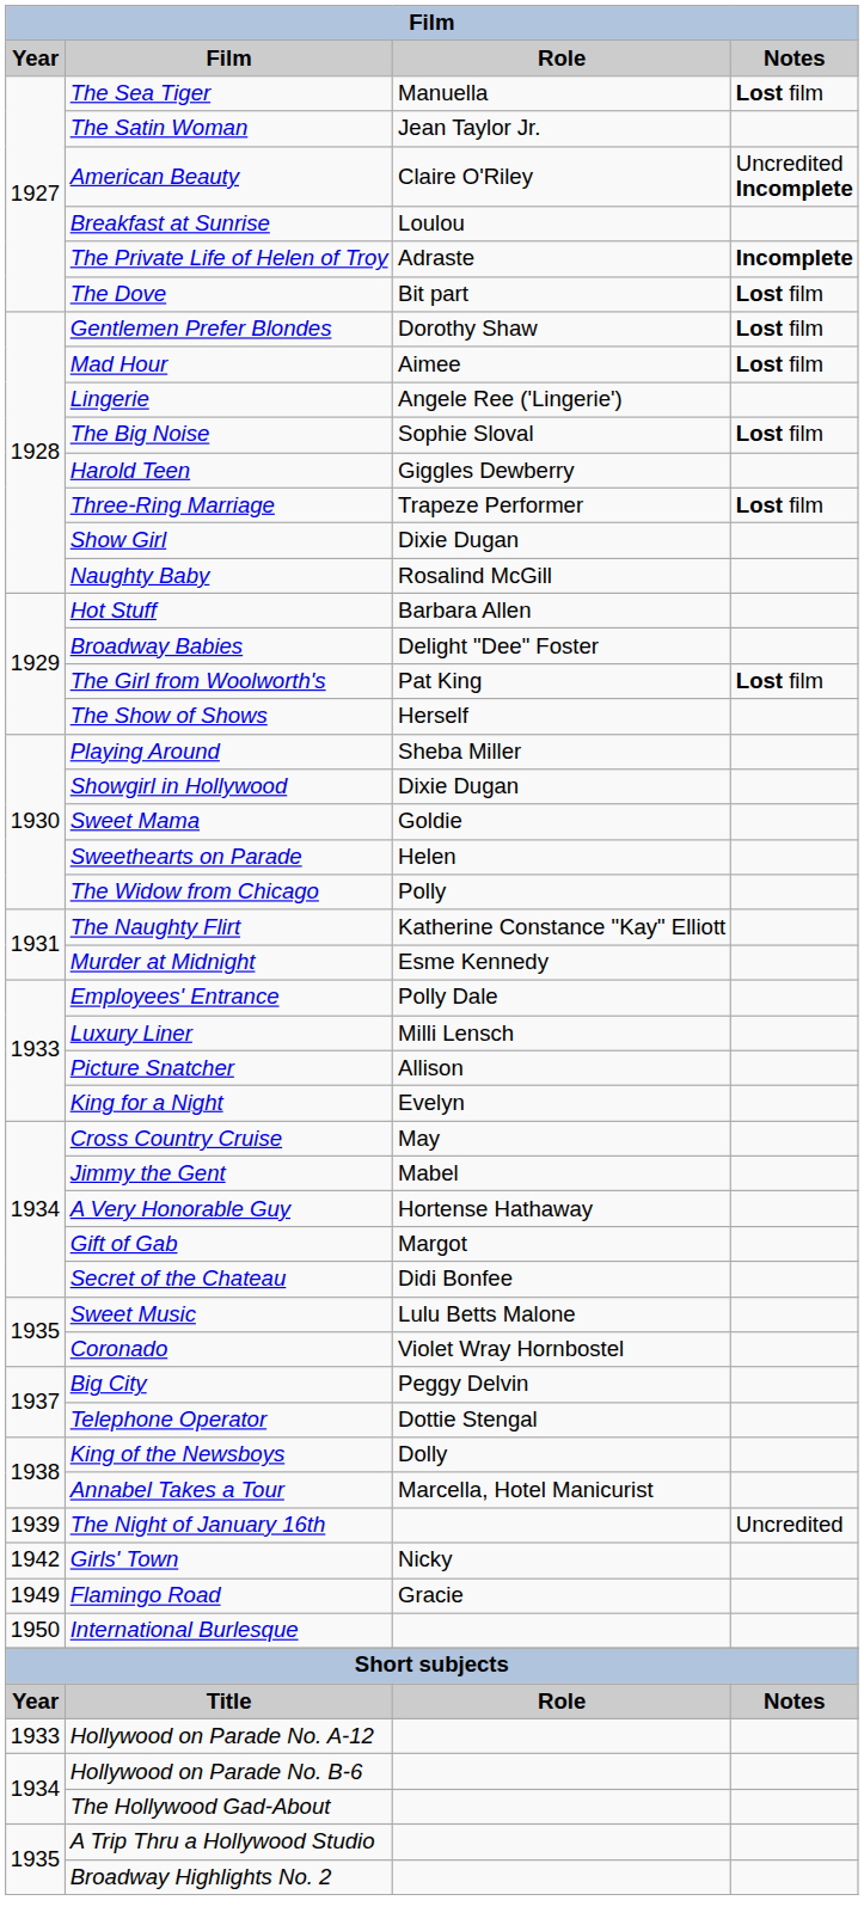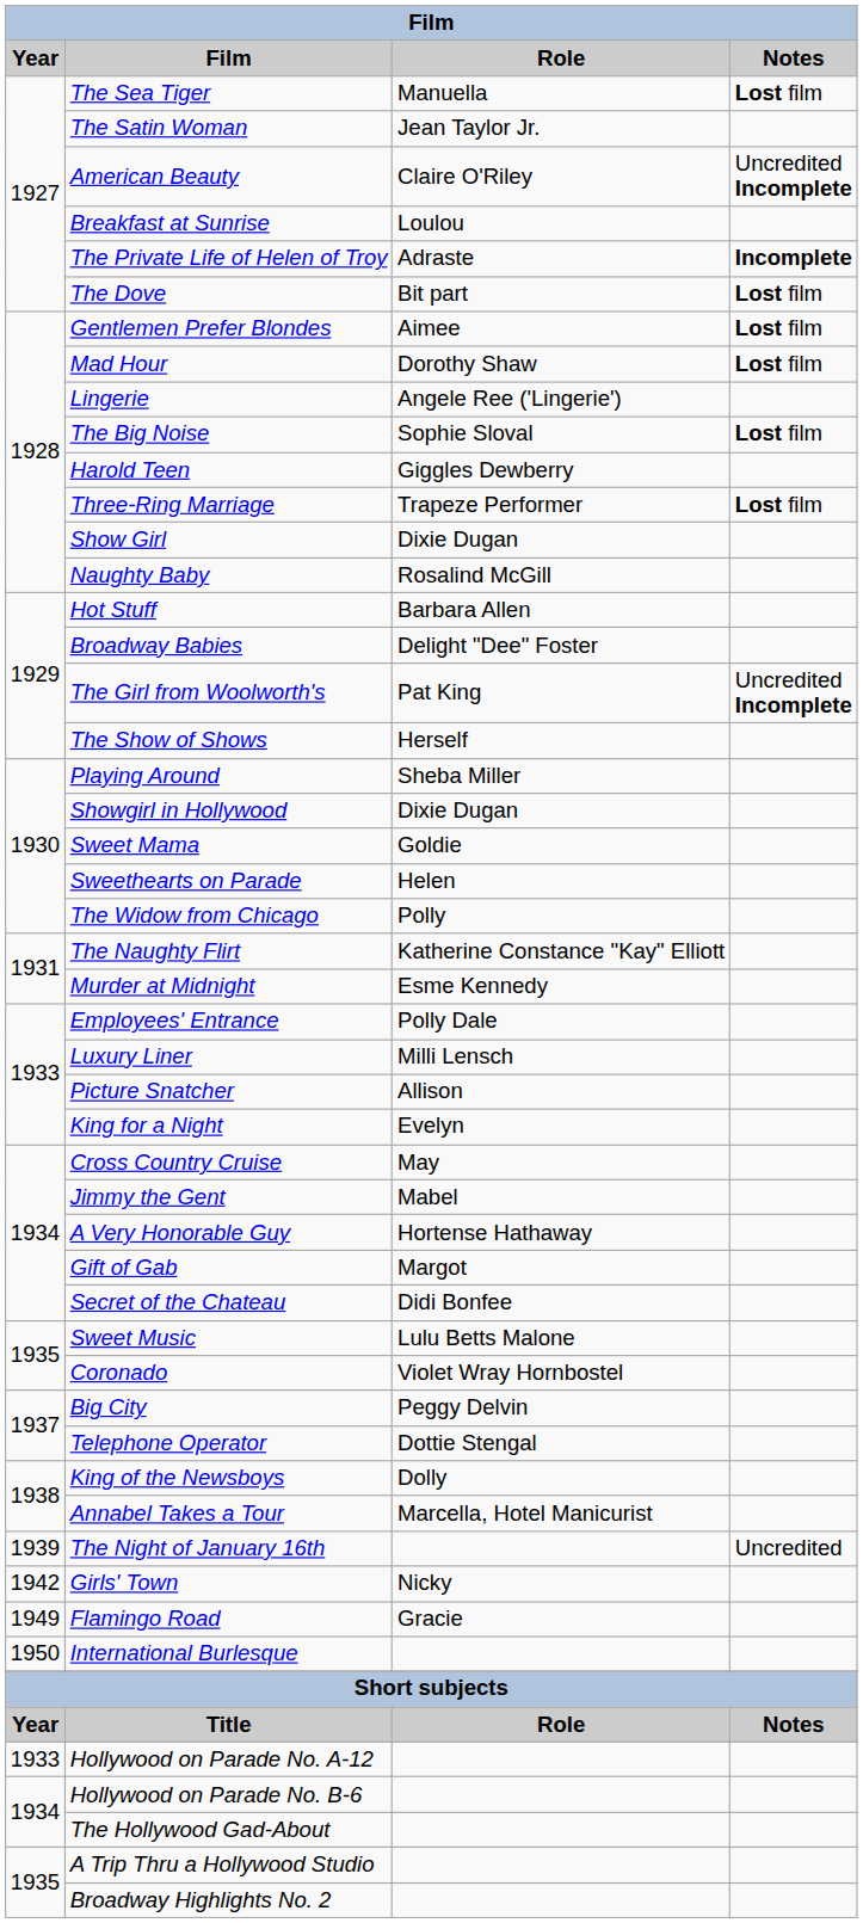Gentlemen Prefer Blondes | Role: Dorothy Shaw -> Aimee
Mad Hour | Role: Aimee -> Dorothy Shaw
The Girl from Woolworth's | Notes: Lost film -> Uncredited Incomplete
